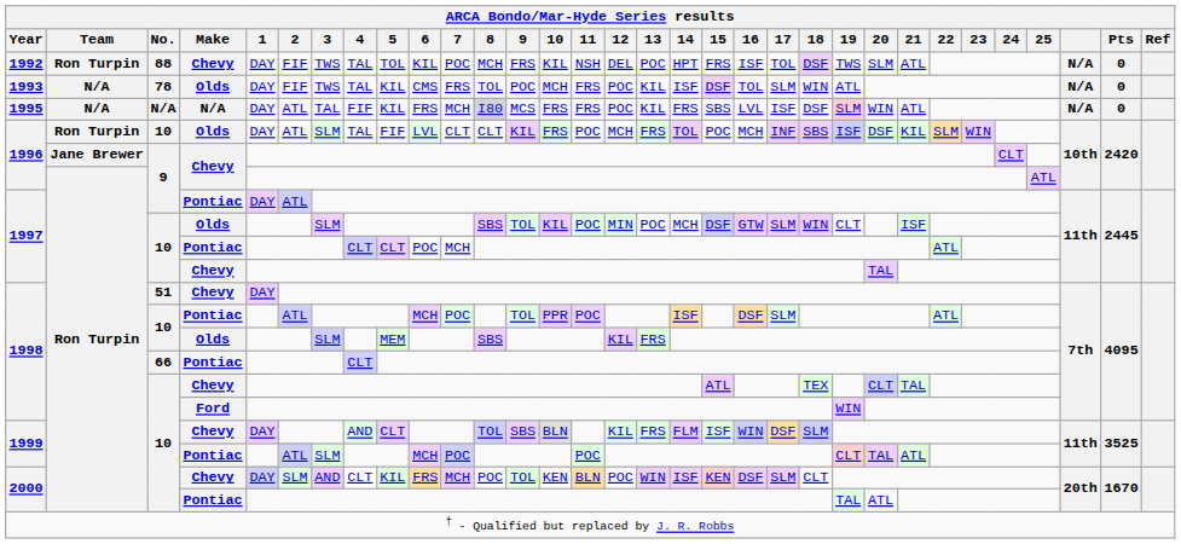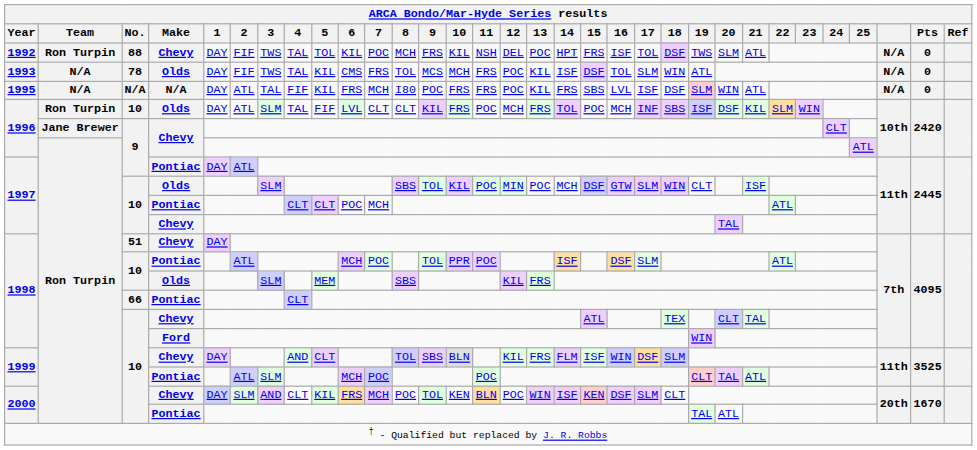1993 | 9: POC -> MCS
1995 | 8: lightgrey background -> no background
1995 | 9: MCS -> POC
